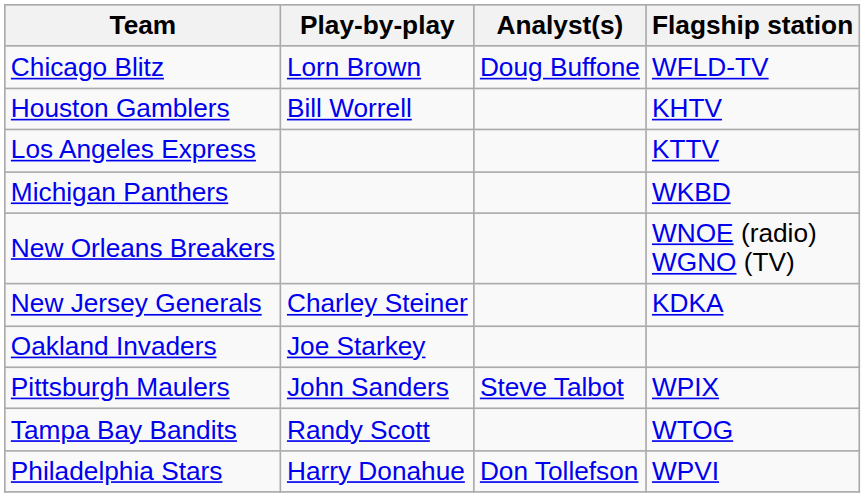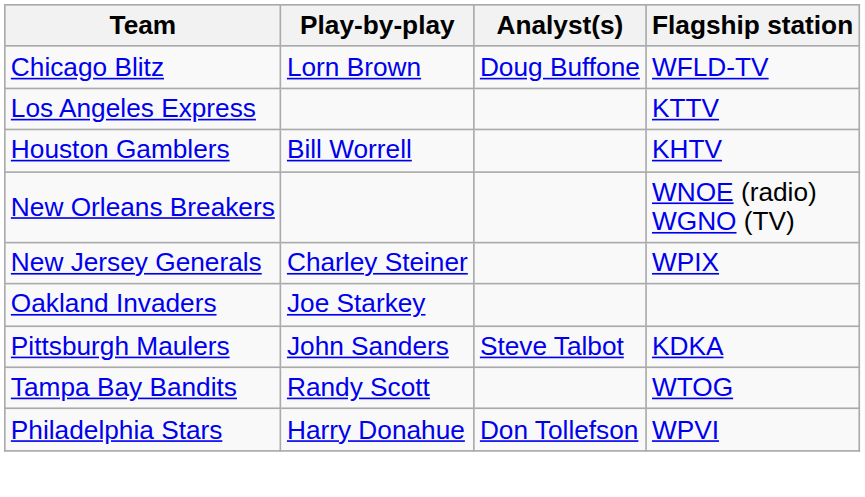rows swapped: Houston Gamblers <-> Los Angeles Express
- row: Michigan Panthers | WKBD
New Jersey Generals | Flagship station: KDKA -> WPIX
Pittsburgh Maulers | Flagship station: WPIX -> KDKA
